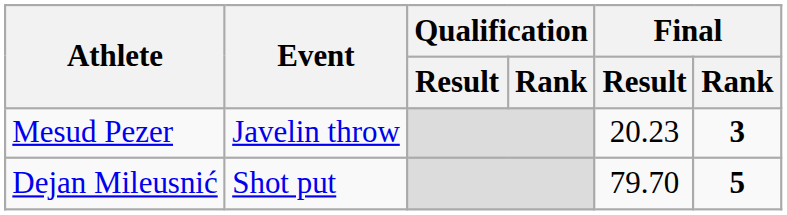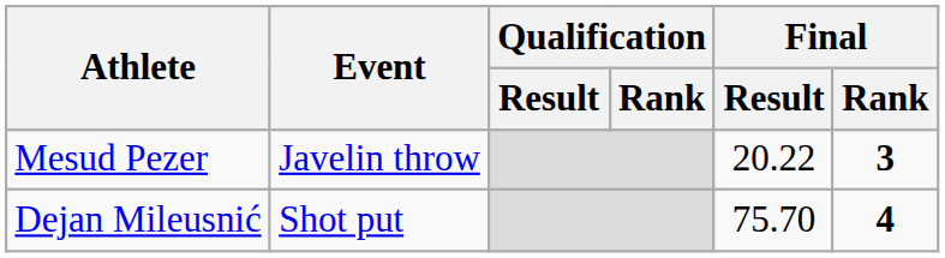Mesud Pezer | Final / Result: 20.23 -> 20.22
Dejan Mileusnić | Final / Result: 79.70 -> 75.70
Dejan Mileusnić | Final / Rank: 5 -> 4
